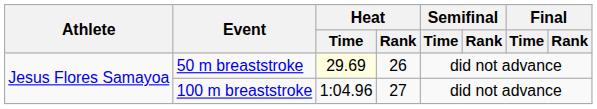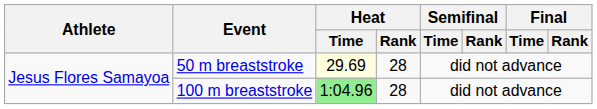50 m breaststroke | Heat / Rank: 26 -> 28
100 m breaststroke | Heat / Time: no background -> lightgreen background
100 m breaststroke | Heat / Rank: 27 -> 28
